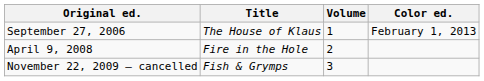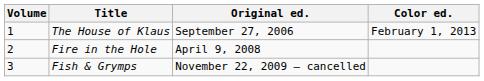columns swapped: Volume <-> Original ed.
